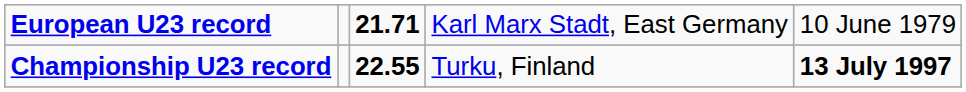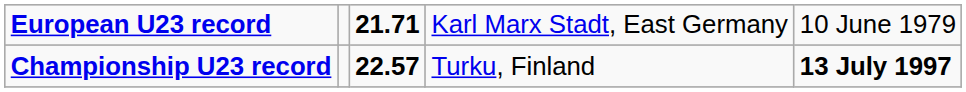Championship U23 record | column 3: 22.55 -> 22.57
